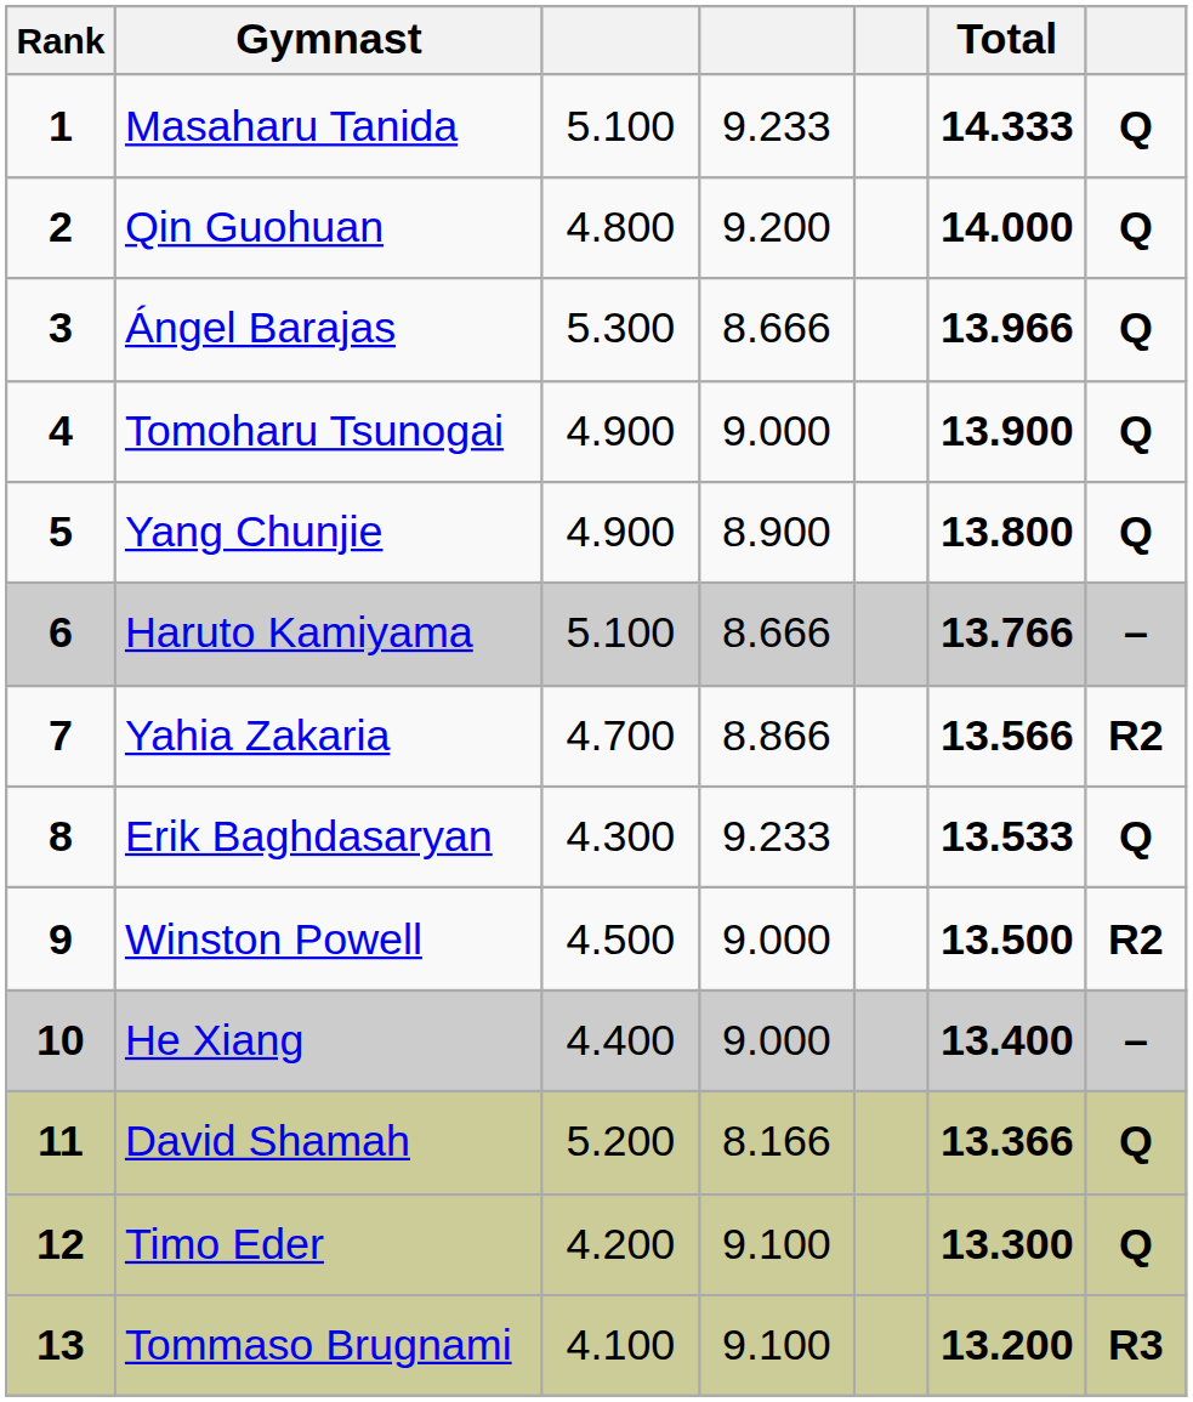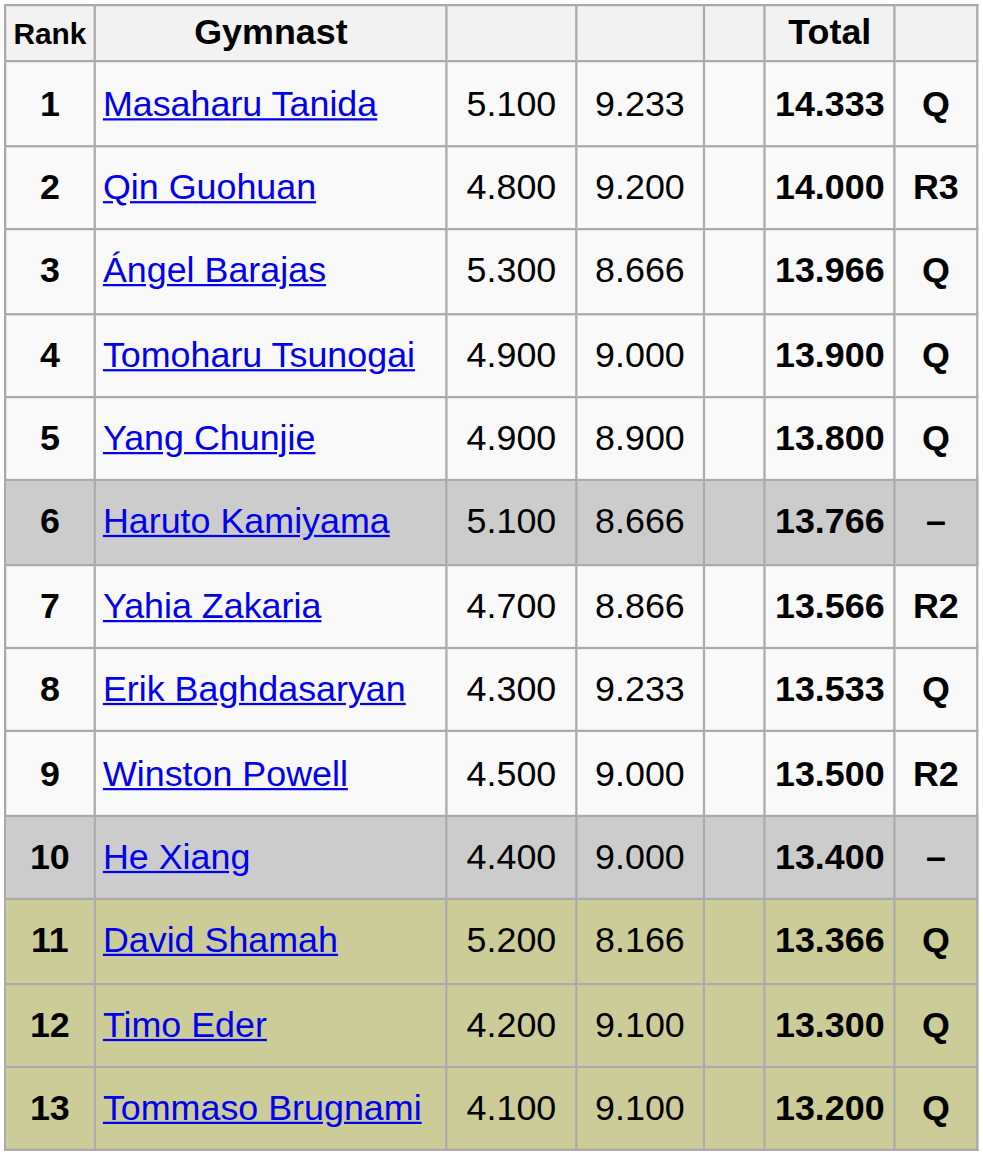Qin Guohuan | column 7: Q -> R3
Tommaso Brugnami | column 7: R3 -> Q
